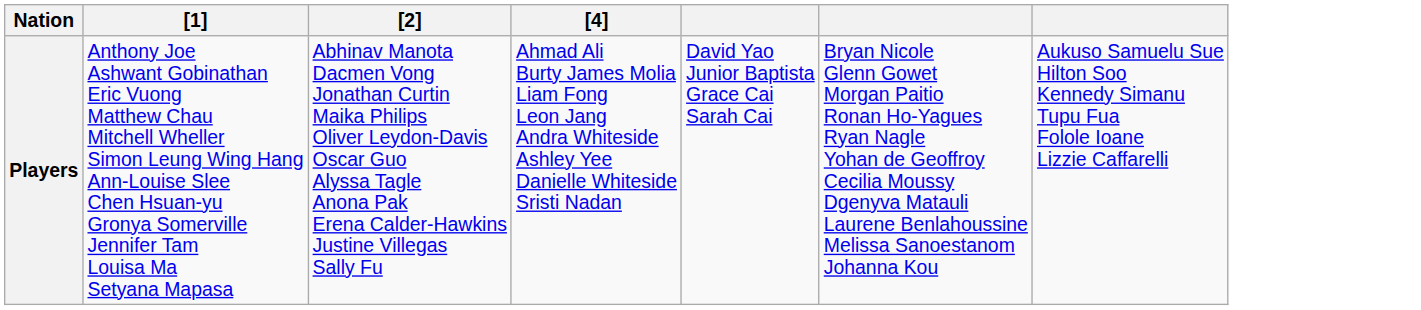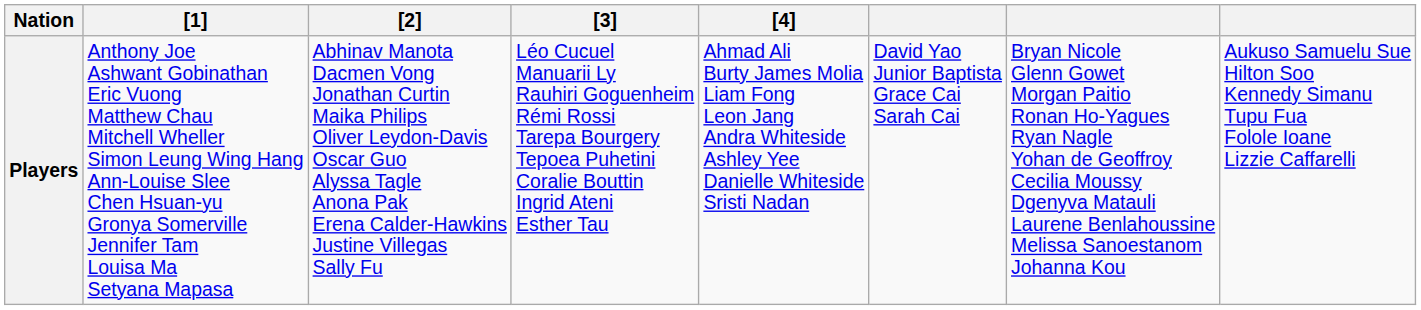+ column: [3] | Léo Cucuel Manuarii Ly Rauhiri Goguenheim Rémi Rossi Tarepa Bourgery Tepoea Puhetini Coralie Bouttin Ingrid Ateni Esther Tau
